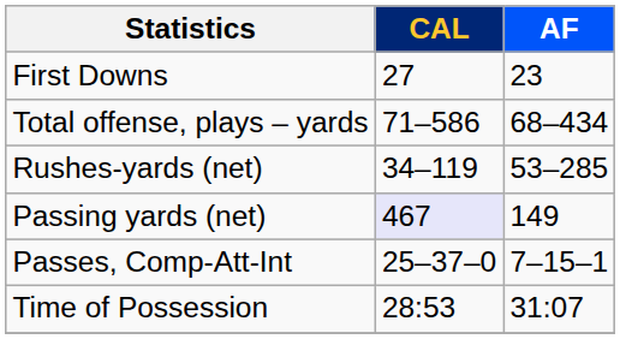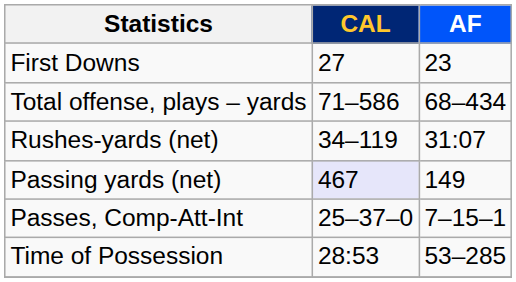Rushes-yards (net) | AF: 53–285 -> 31:07
Time of Possession | AF: 31:07 -> 53–285
